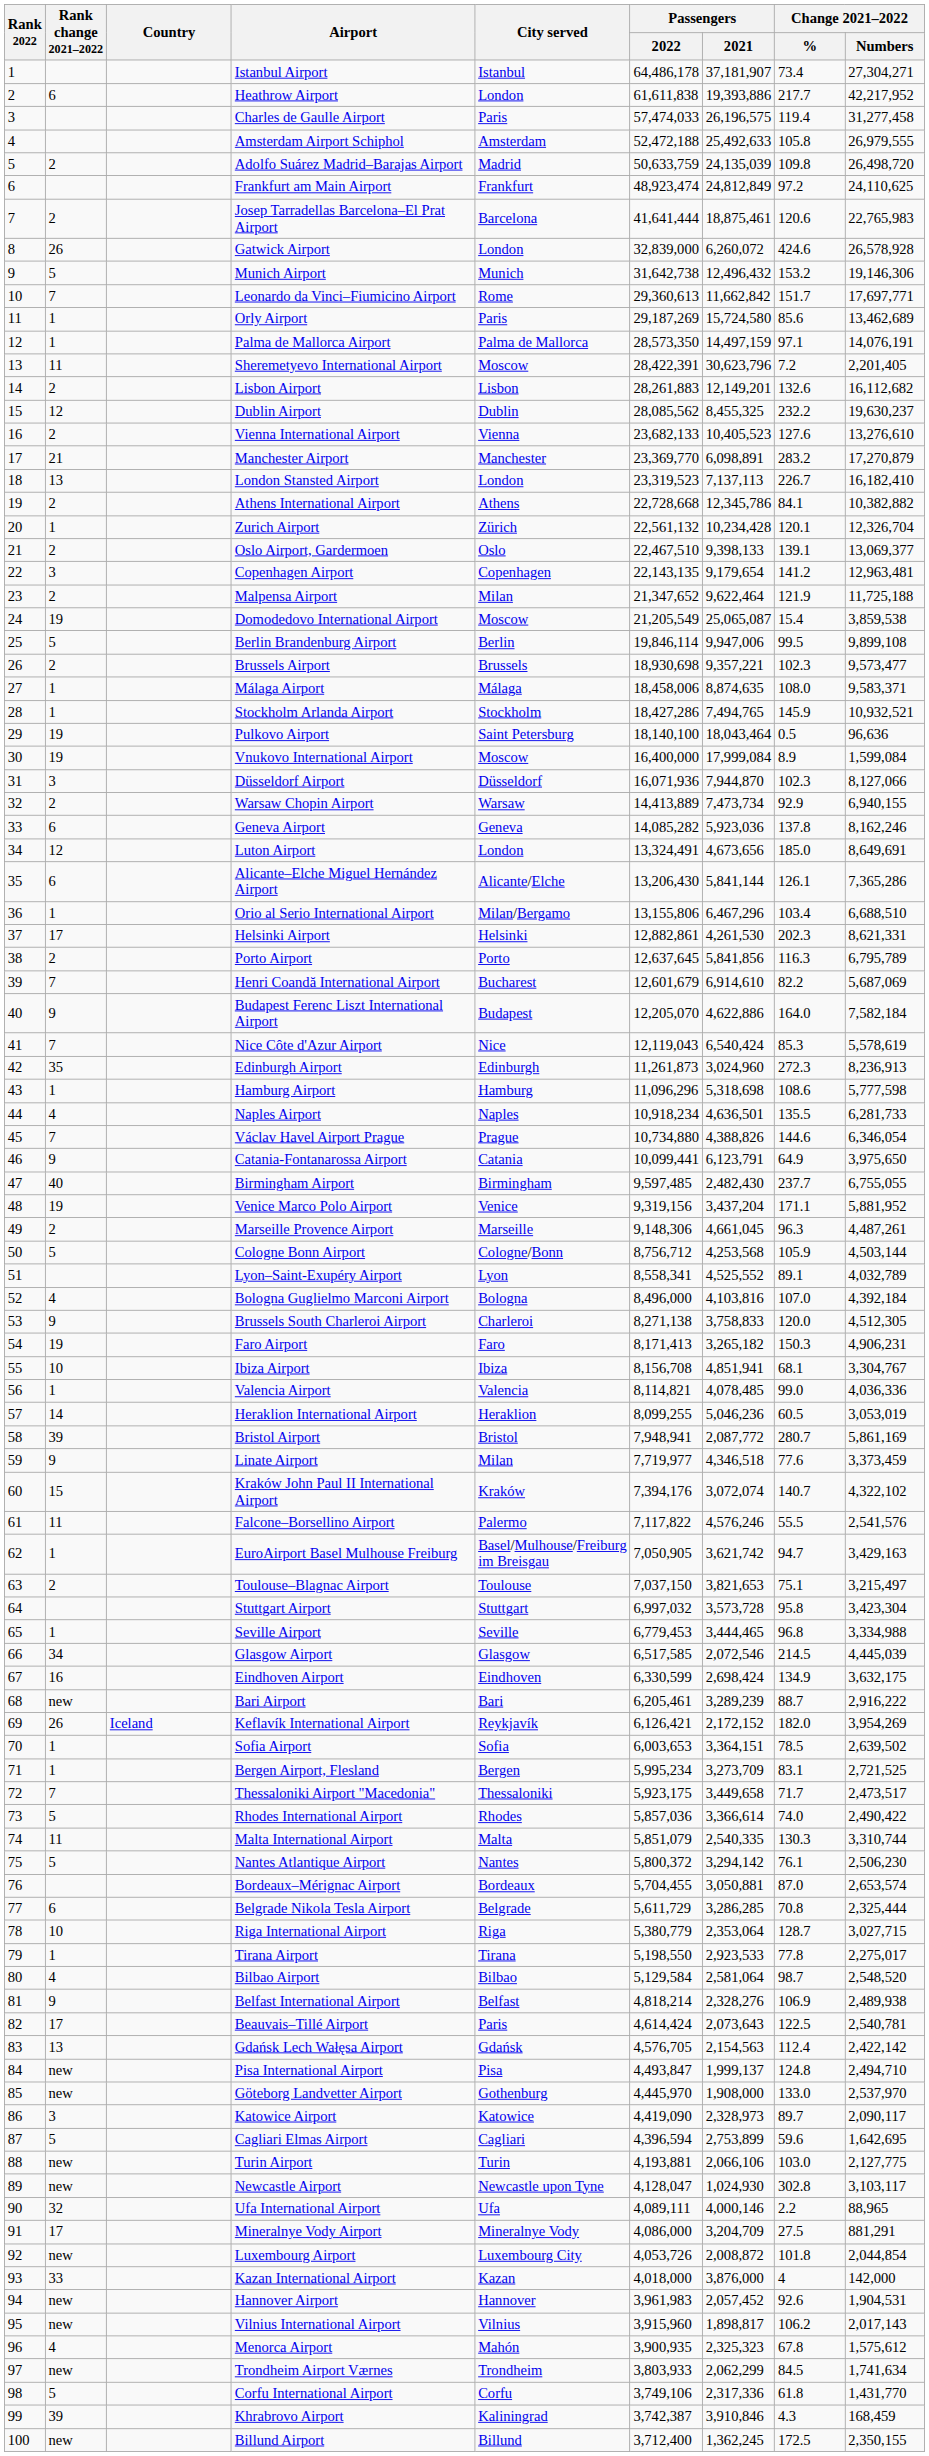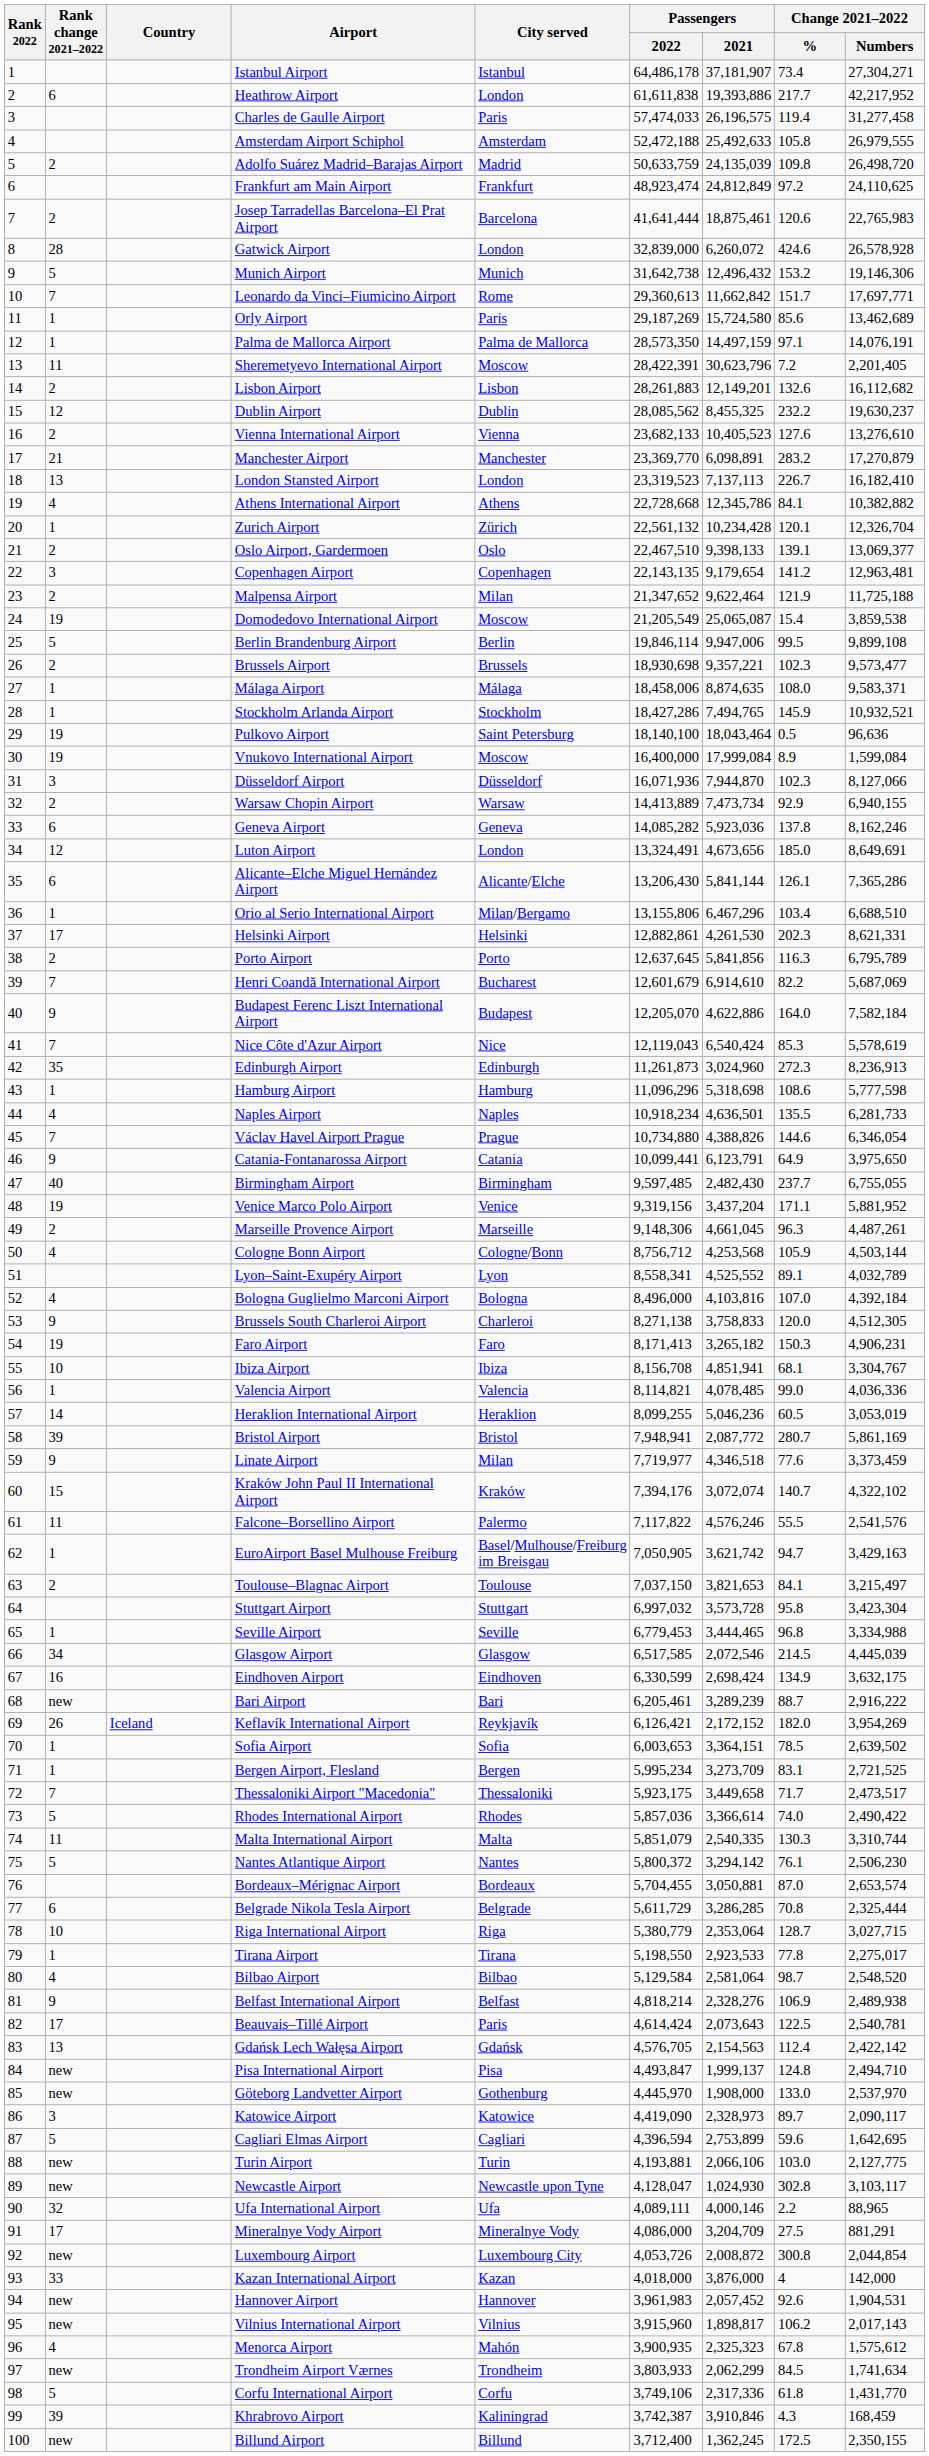Gatwick Airport | Rank change 2021–2022: 26 -> 28
Athens International Airport | Rank change 2021–2022: 2 -> 4
Cologne Bonn Airport | Rank change 2021–2022: 5 -> 4
Toulouse–Blagnac Airport | Change 2021–2022 / %: 75.1 -> 84.1
Luxembourg Airport | Change 2021–2022 / %: 101.8 -> 300.8
